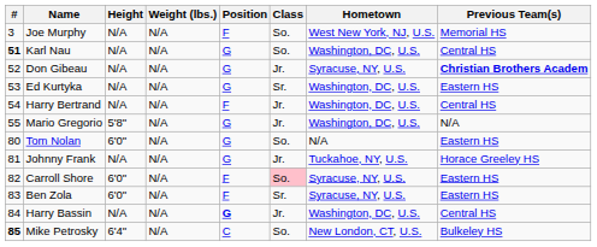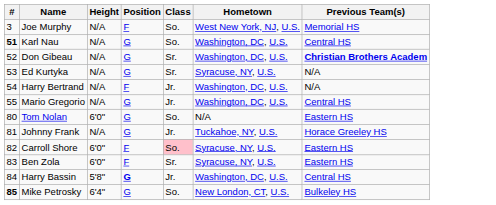- column: Weight (lbs.) | N/A | N/A | N/A | N/A | N/A | N/A | N/A | N/A | N/A | N/A | N/A | N/A
Don Gibeau | Class: Jr. -> Sr.
Don Gibeau | Hometown: Syracuse, NY, U.S. -> Washington, DC, U.S.
Ed Kurtyka | Hometown: Washington, DC, U.S. -> Syracuse, NY, U.S.
Ed Kurtyka | Previous Team(s): Eastern HS -> N/A
Harry Bertrand | Previous Team(s): Central HS -> N/A
Mario Gregorio | Height: 5'8" -> N/A
Mario Gregorio | Previous Team(s): N/A -> Central HS
Harry Bassin | Height: N/A -> 5'8"
Mike Petrosky | Position: C -> G
